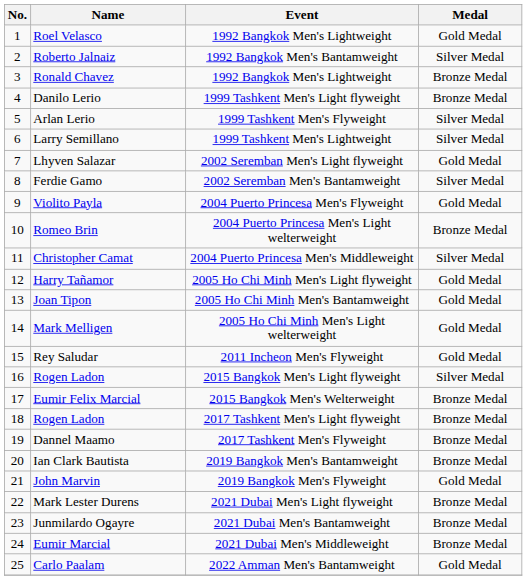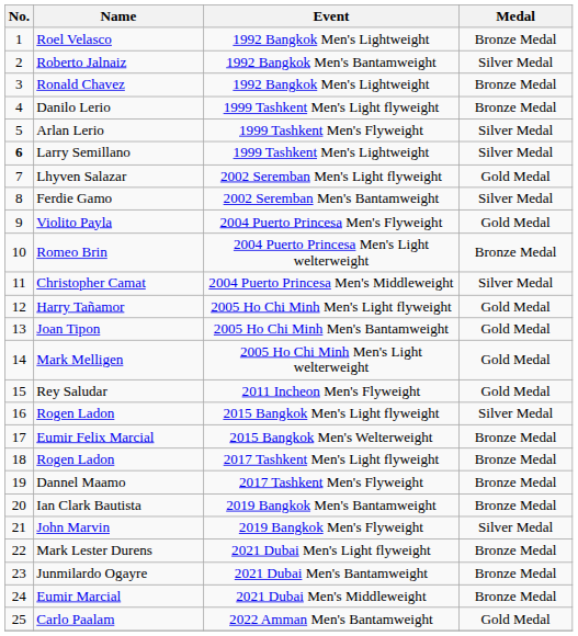Roel Velasco | Medal: Gold Medal -> Bronze Medal
Larry Semillano | No.: normal -> bold
John Marvin | Medal: Gold Medal -> Silver Medal
